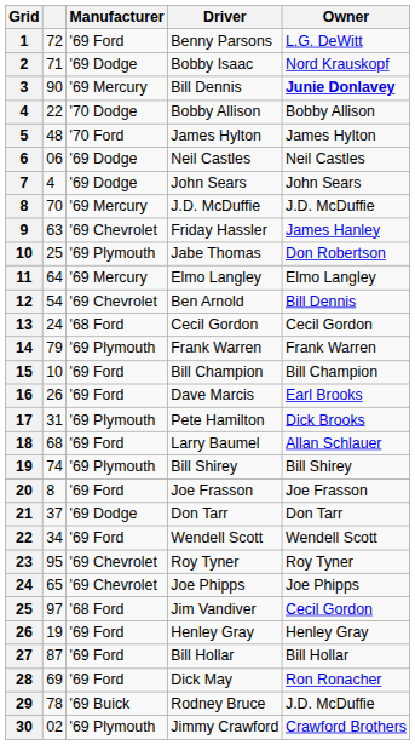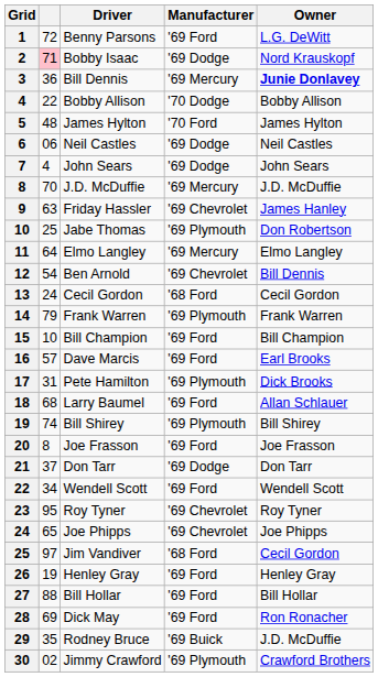columns swapped: Driver <-> Manufacturer
2 | column 2: no background -> pink background
3 | column 2: 90 -> 36
16 | column 2: 26 -> 57
27 | column 2: 87 -> 88
29 | column 2: 78 -> 35
